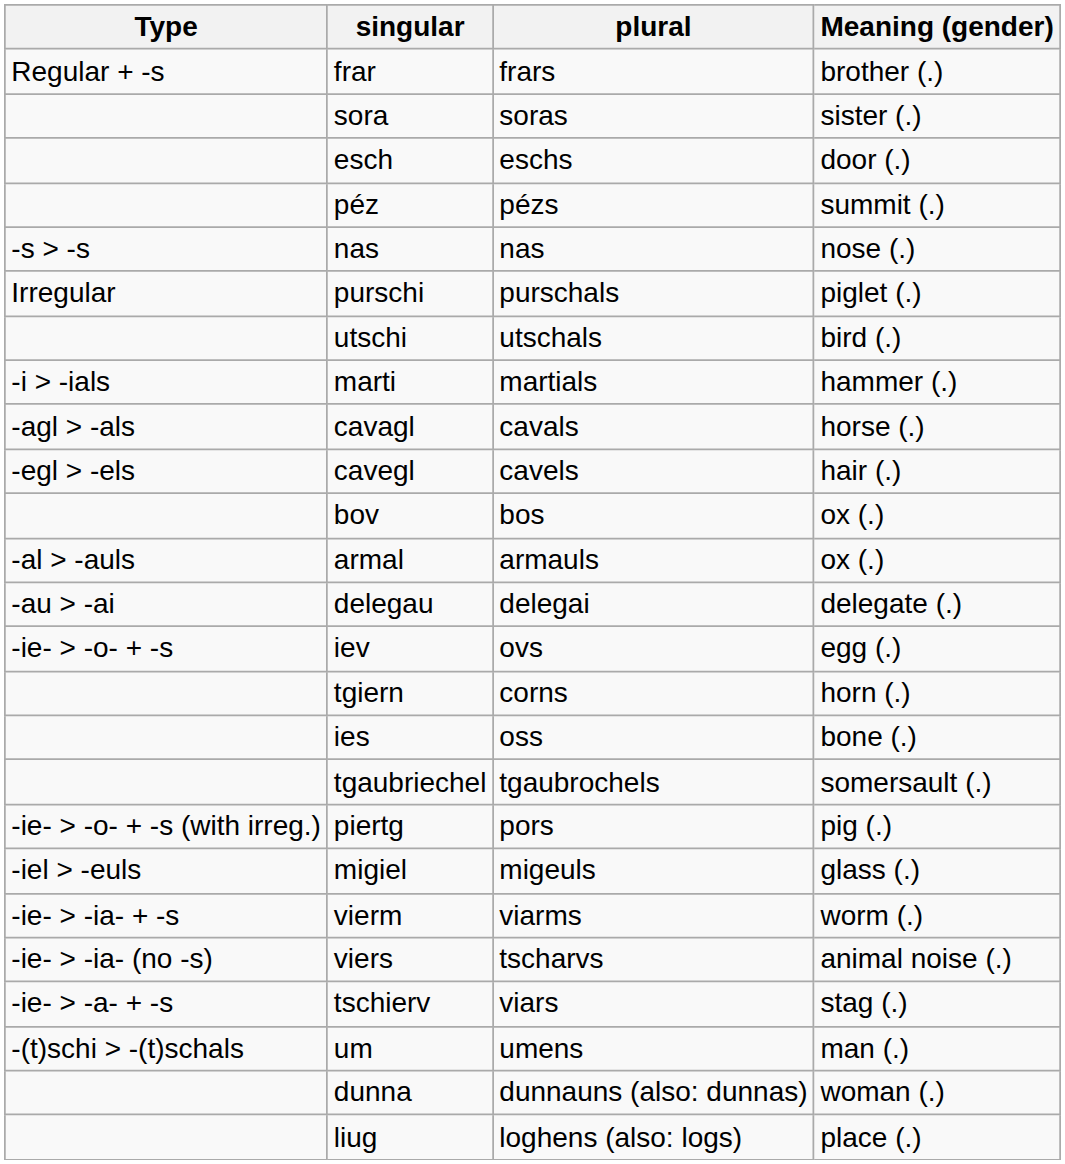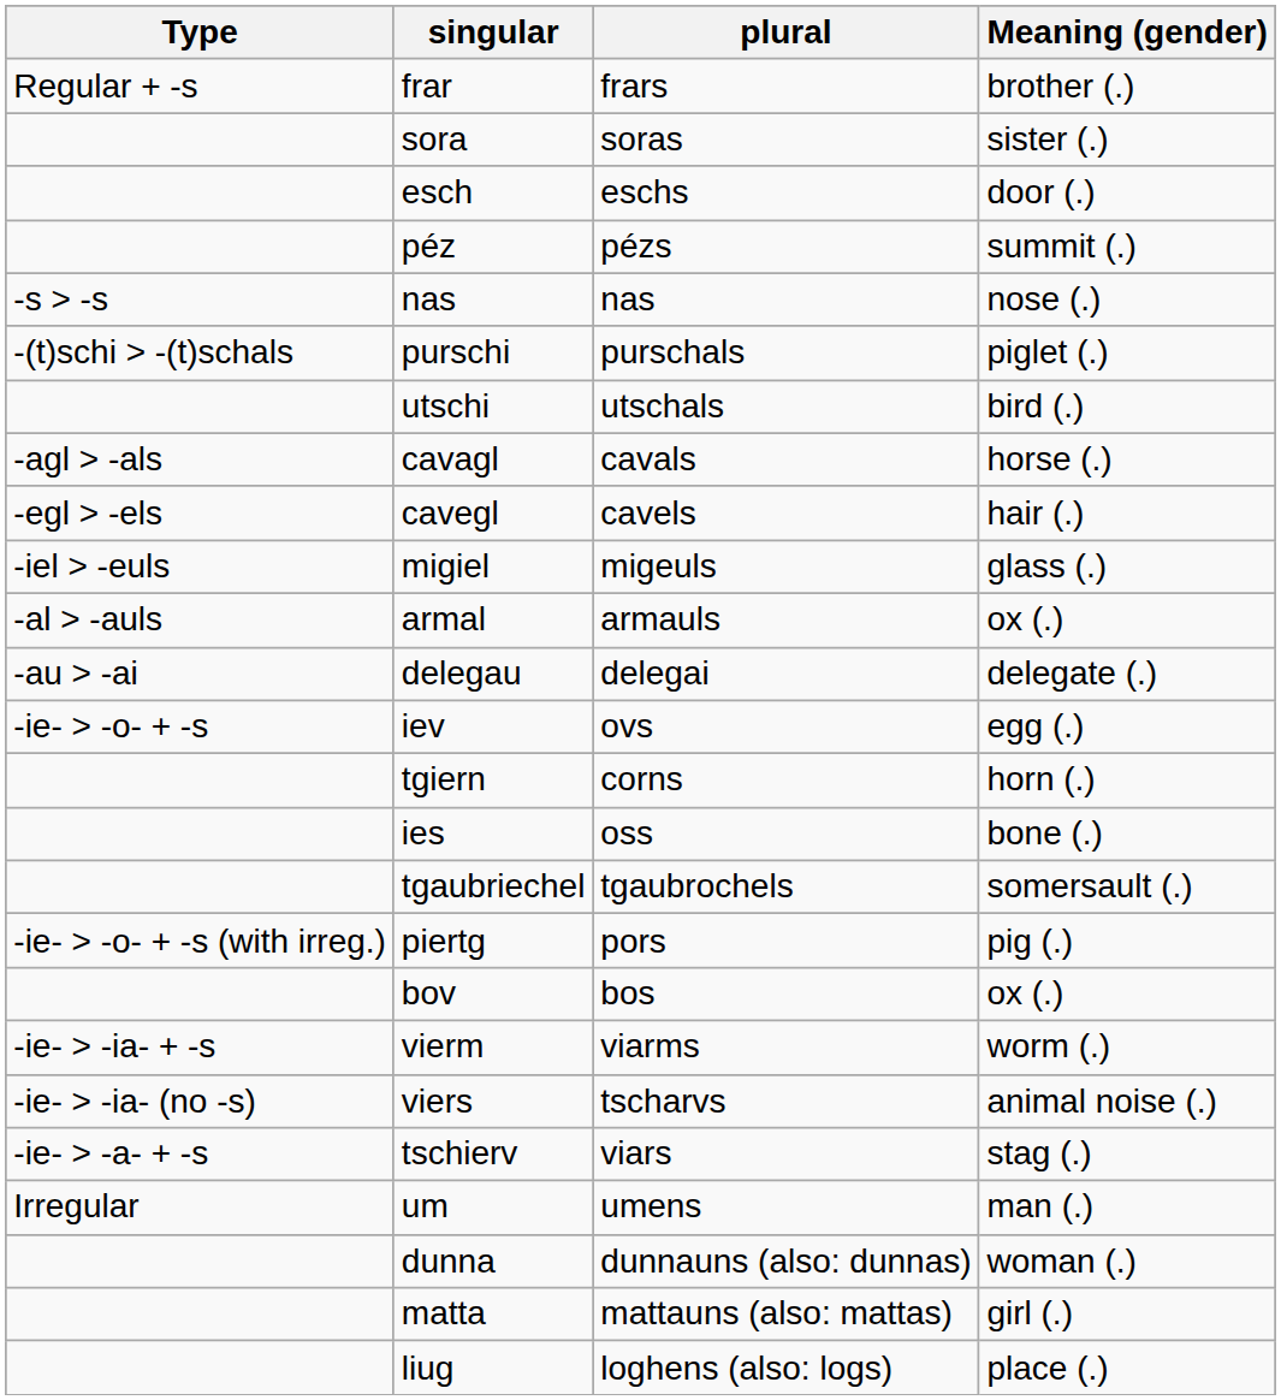purschi | Type: Irregular -> -(t)schi > -(t)schals
- row: -i > -ials | marti | martials | hammer (.)
rows swapped: migiel <-> bov
um | Type: -(t)schi > -(t)schals -> Irregular
+ row: matta | mattauns (also: mattas) | girl (.)
